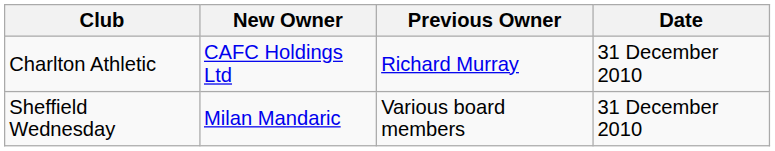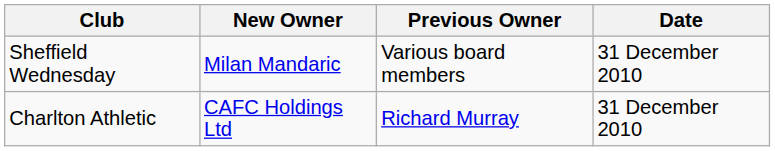rows swapped: Charlton Athletic <-> Sheffield Wednesday
